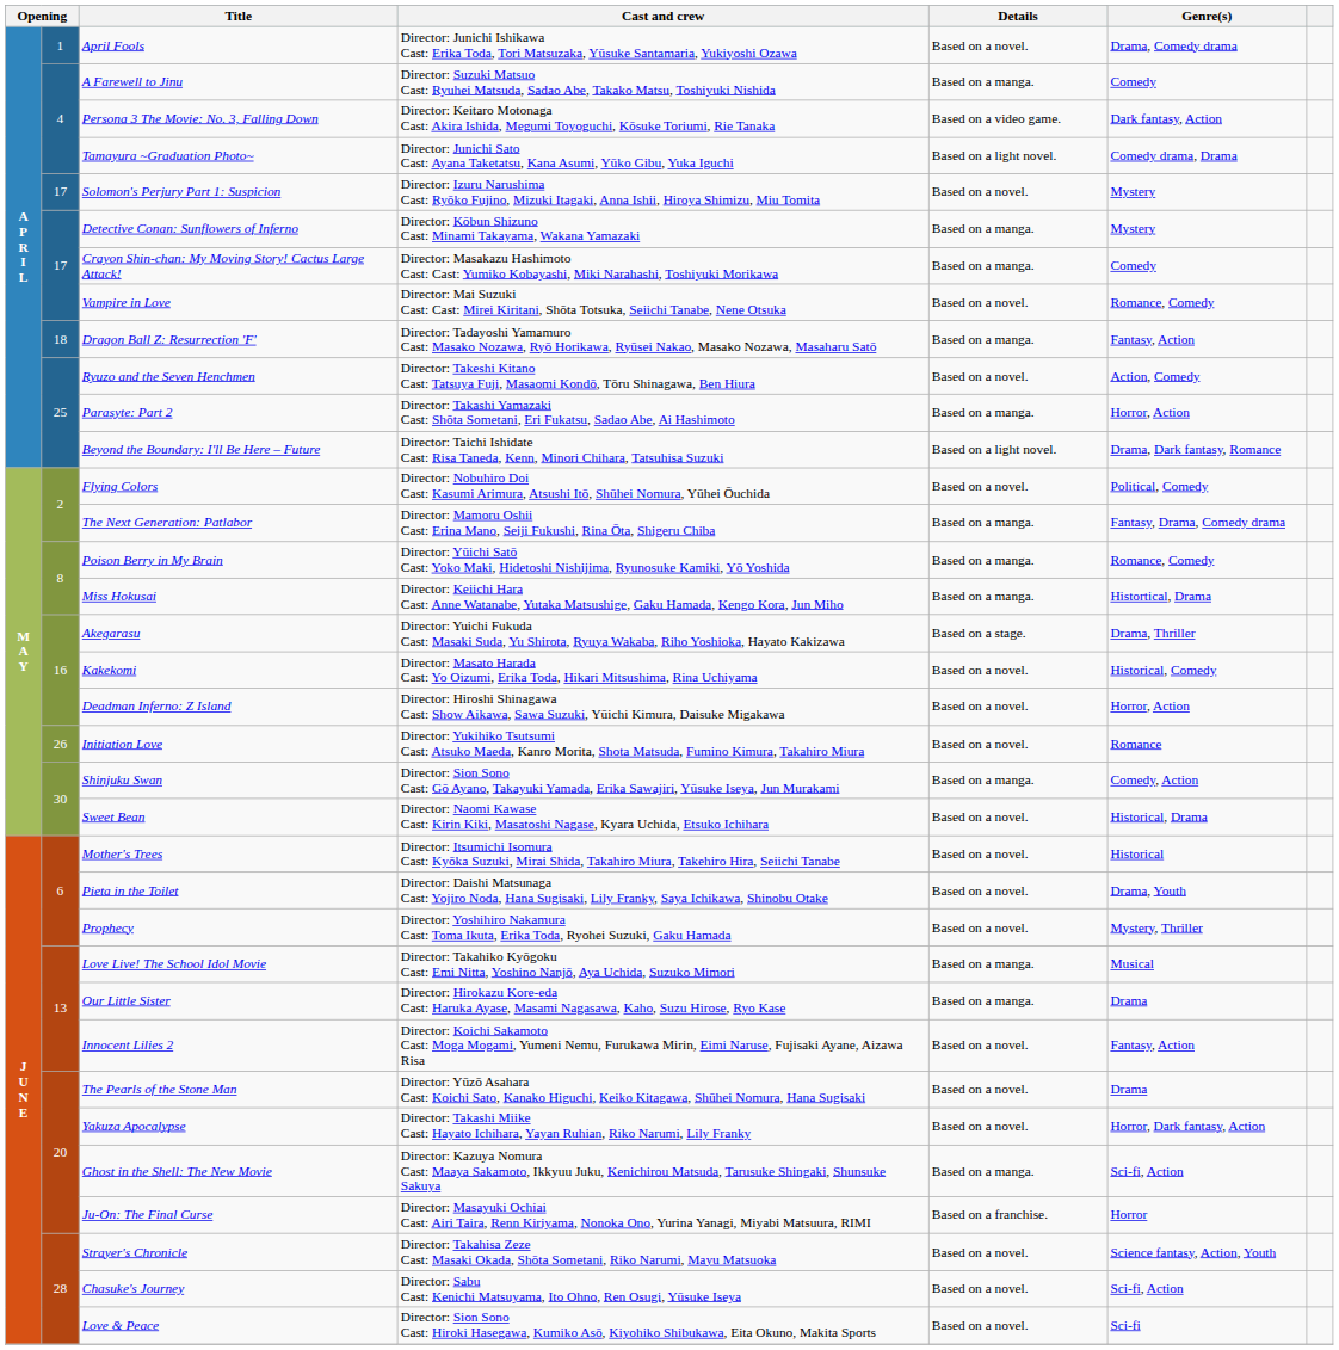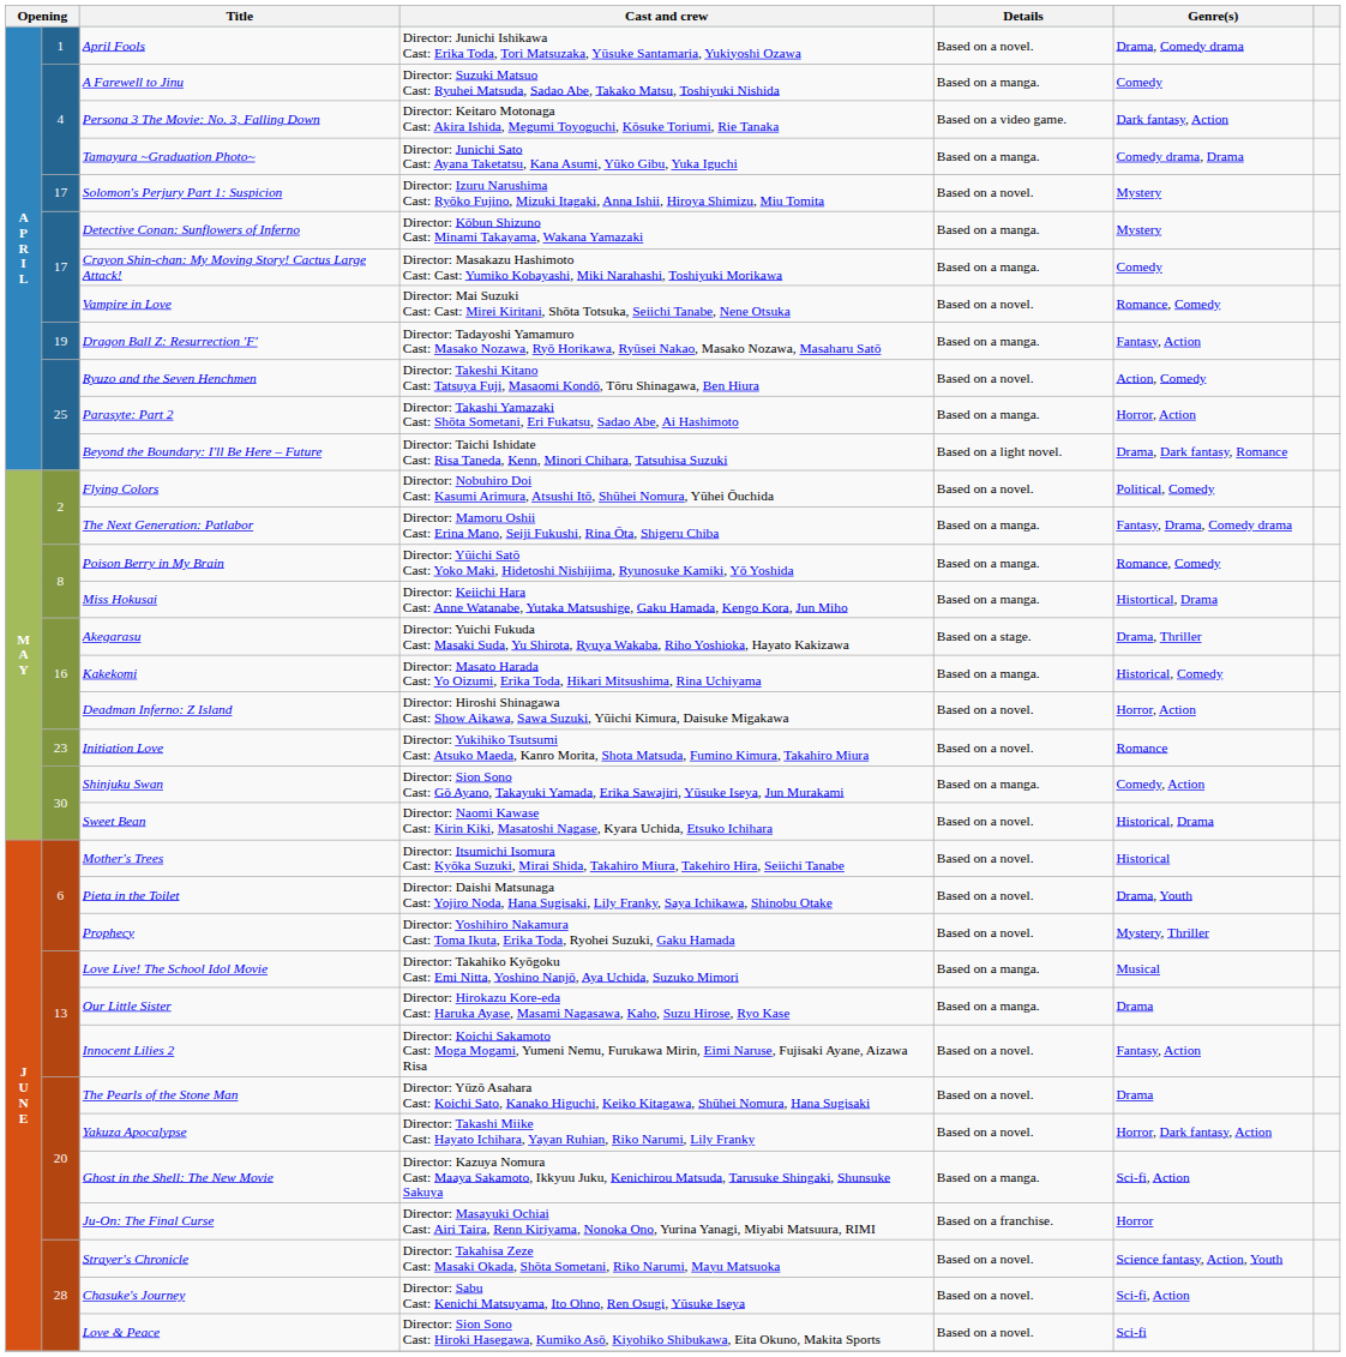Tamayura ~Graduation Photo~ | Details: Based on a light novel. -> Based on a manga.
Dragon Ball Z: Resurrection 'F' | column 2: 18 -> 19
Kakekomi | Details: Based on a novel. -> Based on a manga.
Initiation Love | column 2: 26 -> 23
